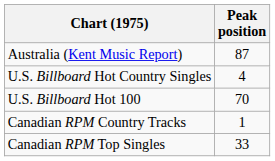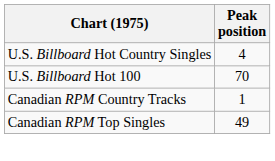- row: Australia (Kent Music Report) | 87
Canadian RPM Top Singles | Peak position: 33 -> 49
